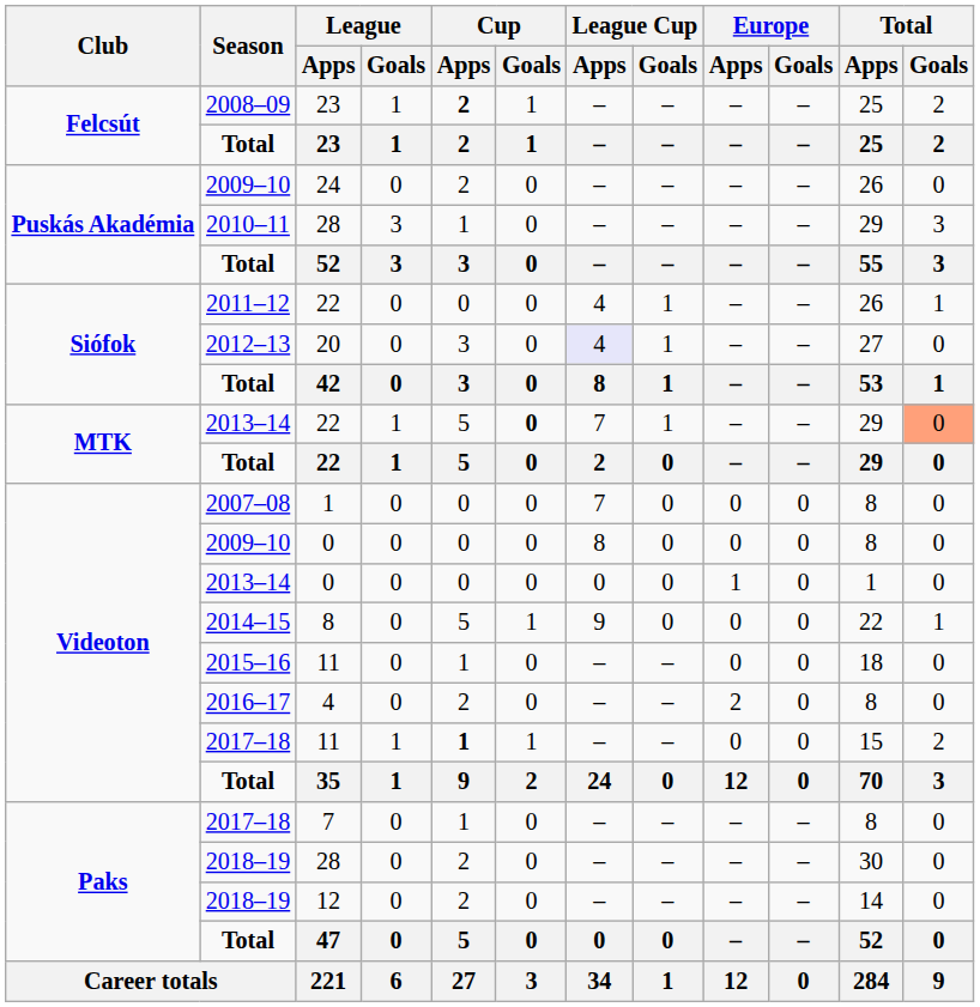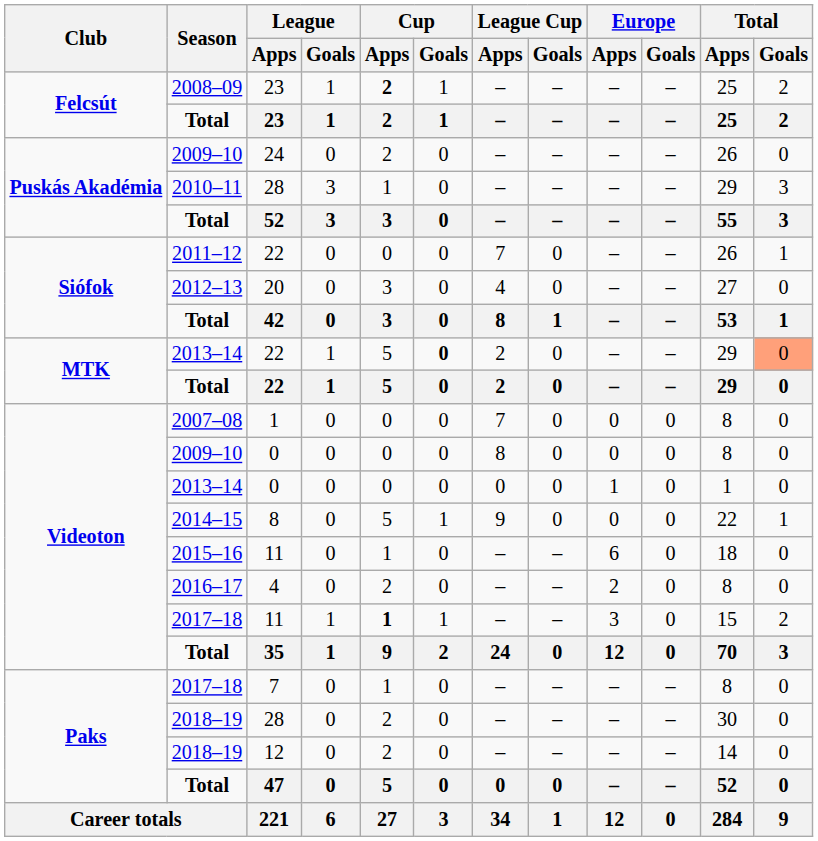2011–12 / 22 | League Cup / Goals: 4 -> 7
2011–12 / 22 | Europe / Apps: 1 -> 0
20 | League Cup / Goals: lavender background -> no background
20 | Europe / Apps: 1 -> 0
2013–14 / 22 | League Cup / Goals: 7 -> 2
2013–14 / 22 | Europe / Apps: 1 -> 0
2015–16 / 11 | Europe / Goals: 0 -> 6
2017–18 / 11 | Europe / Goals: 0 -> 3
